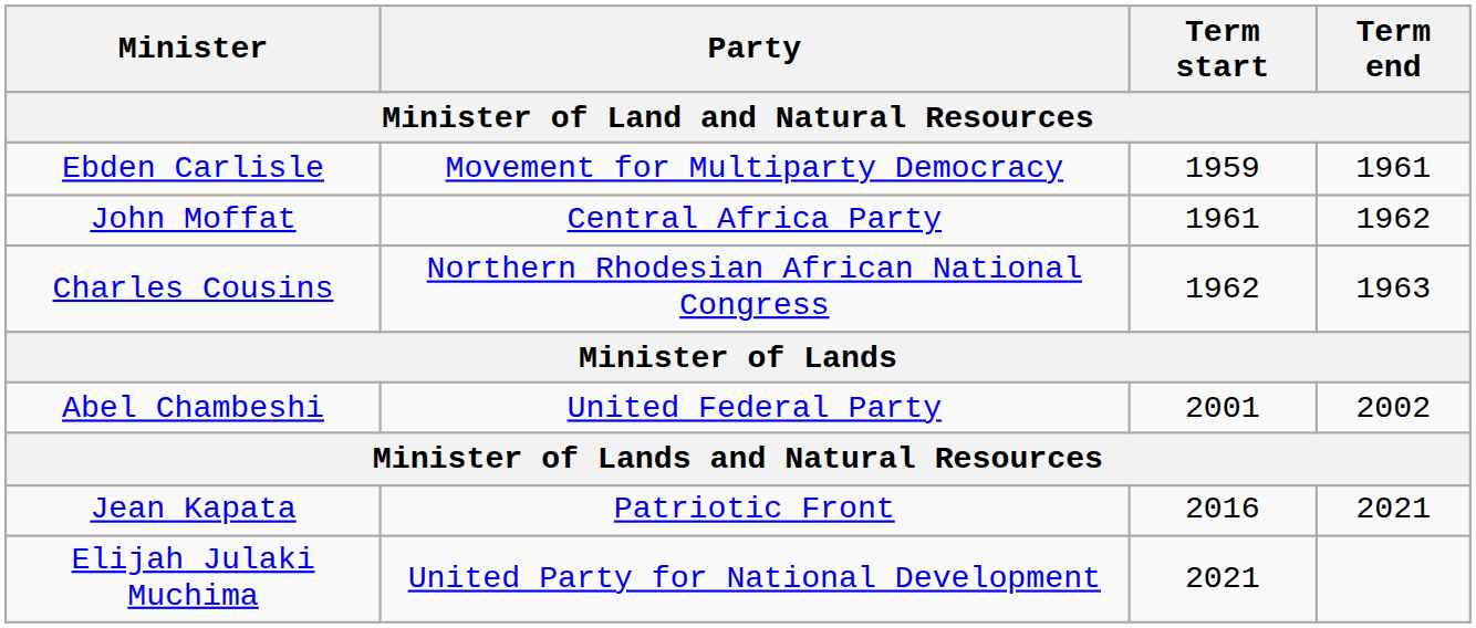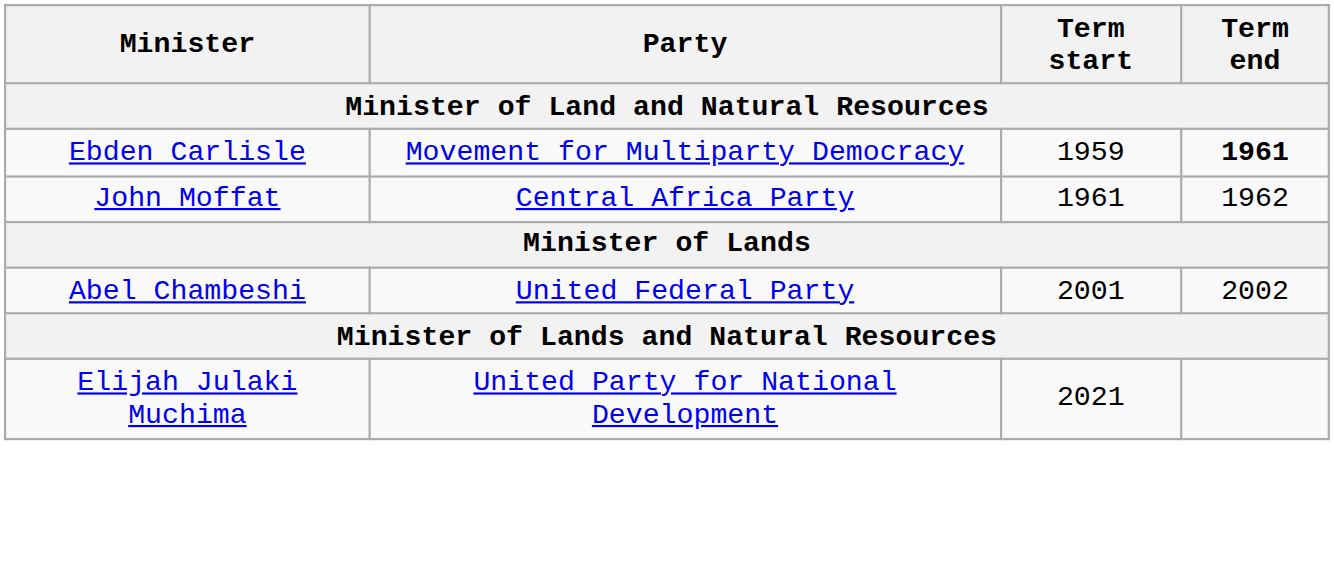Ebden Carlisle | Term end: normal -> bold
- row: Charles Cousins | Northern Rhodesian African National Congress | 1962 | 1963
- row: Jean Kapata | Patriotic Front | 2016 | 2021
